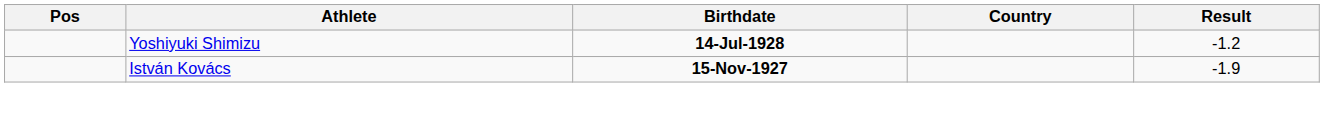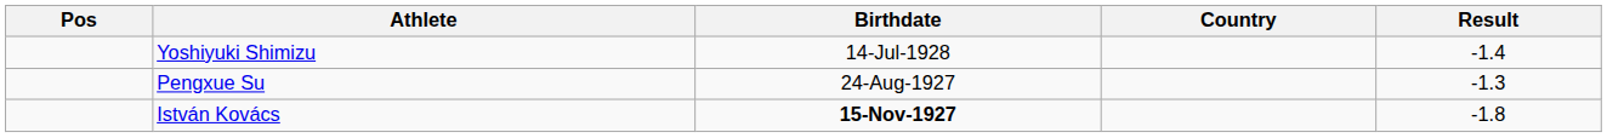Yoshiyuki Shimizu | Birthdate: bold -> normal
Yoshiyuki Shimizu | Result: -1.2 -> -1.4
+ row: Pengxue Su | 24-Aug-1927 | -1.3
István Kovács | Result: -1.9 -> -1.8
